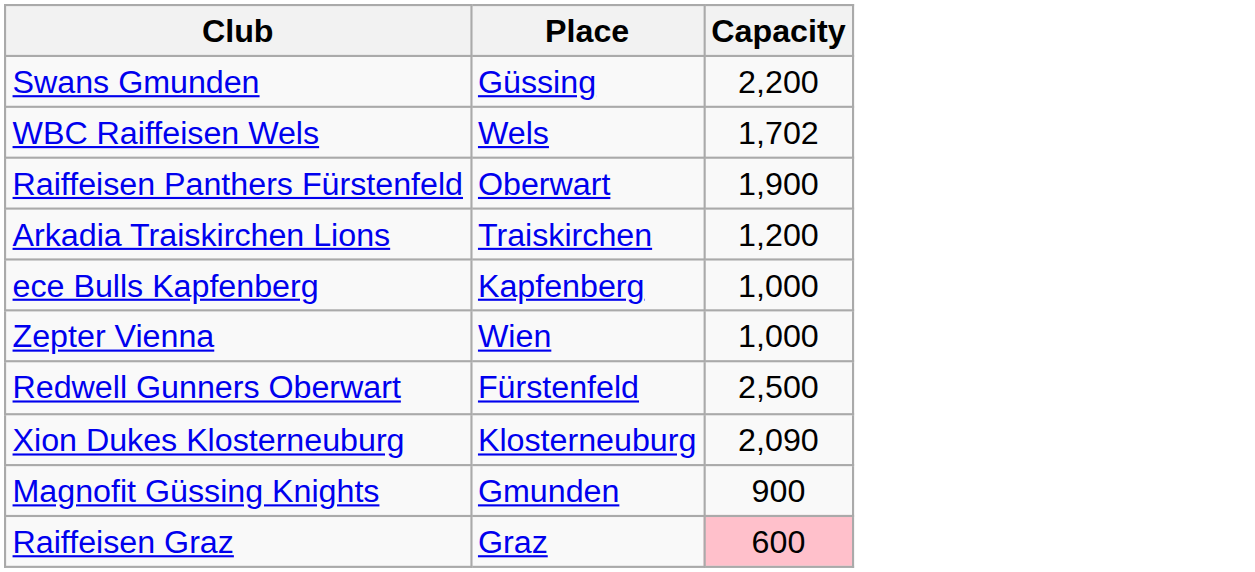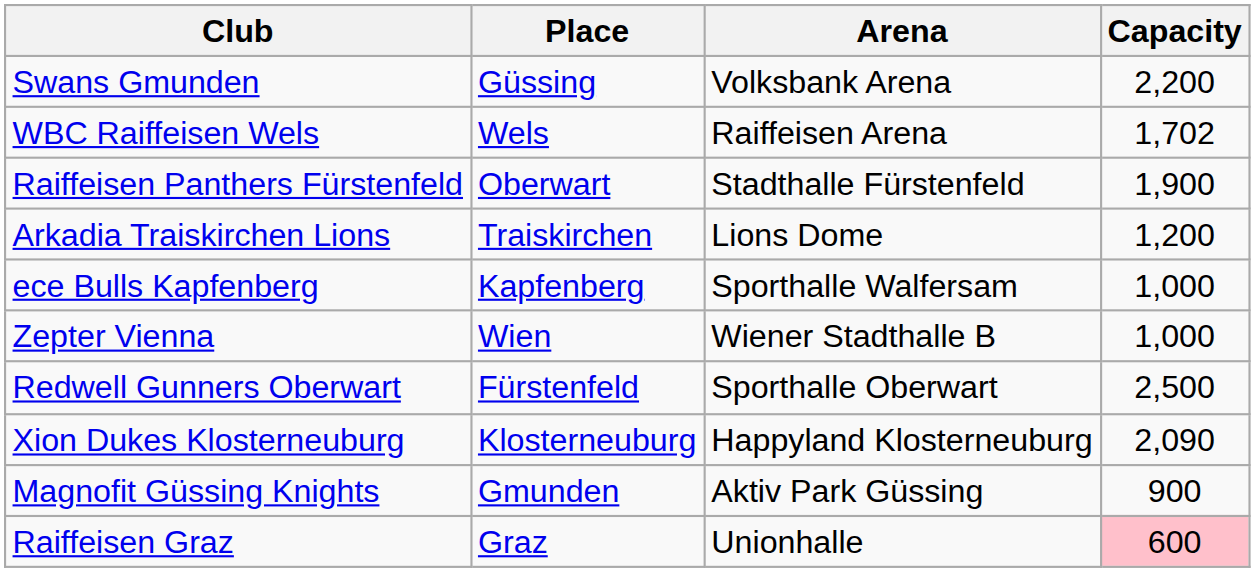+ column: Arena | Volksbank Arena | Raiffeisen Arena | Stadthalle Fürstenfeld | Lions Dome | Sporthalle Walfersam | Wiener Stadthalle B | Sporthalle Oberwart | Happyland Klosterneuburg | Aktiv Park Güssing | Unionhalle
